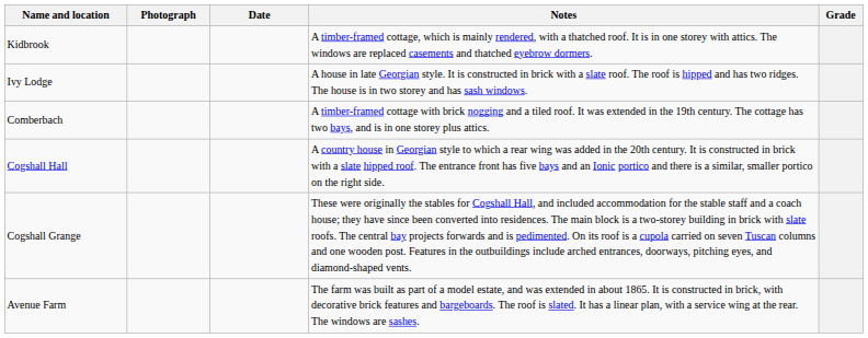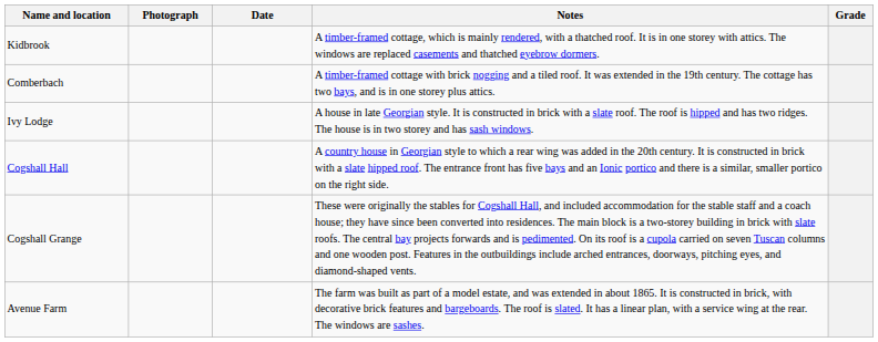rows swapped: Comberbach <-> Ivy Lodge
